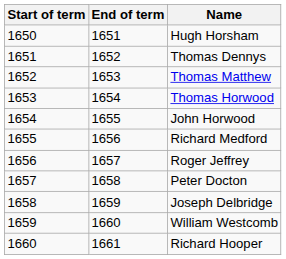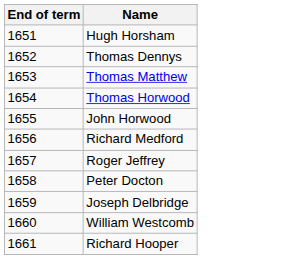- column: Start of term | 1650 | 1651 | 1652 | 1653 | 1654 | 1655 | 1656 | 1657 | 1658 | 1659 | 1660
